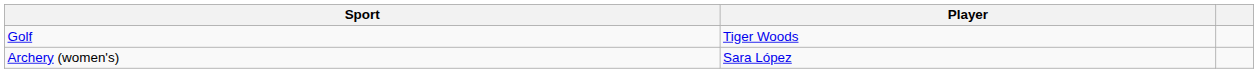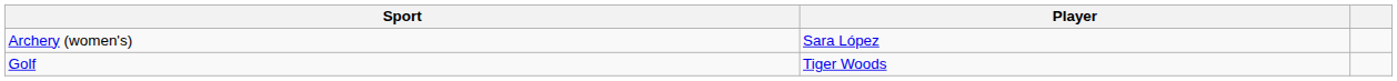rows swapped: Archery (women's) <-> Golf
